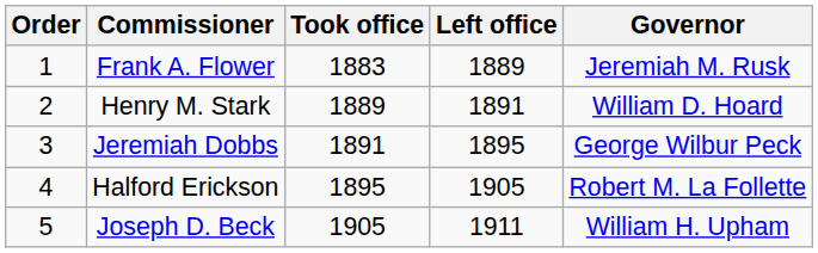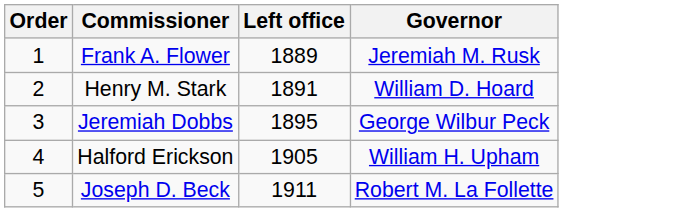- column: Took office | 1883 | 1889 | 1891 | 1895 | 1905
Halford Erickson | Governor: Robert M. La Follette -> William H. Upham
Joseph D. Beck | Governor: William H. Upham -> Robert M. La Follette
